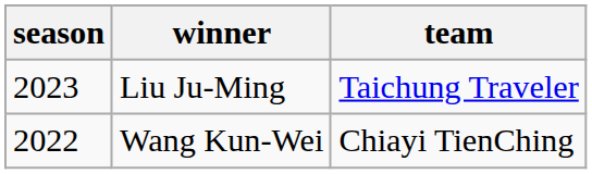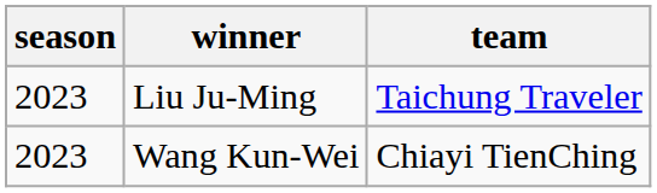Wang Kun-Wei | season: 2022 -> 2023
